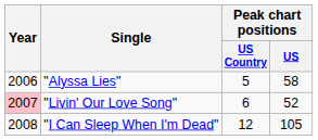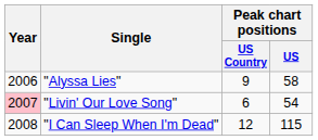"Alyssa Lies" | Peak chart positions / US Country: 5 -> 9
"Livin' Our Love Song" | Peak chart positions / US: 52 -> 54
"I Can Sleep When I'm Dead" | Peak chart positions / US: 105 -> 115
